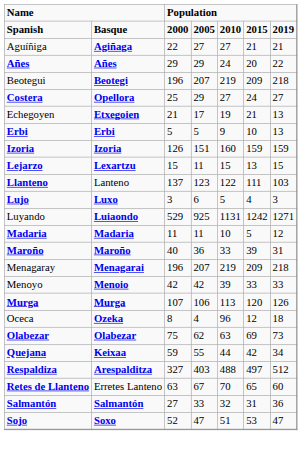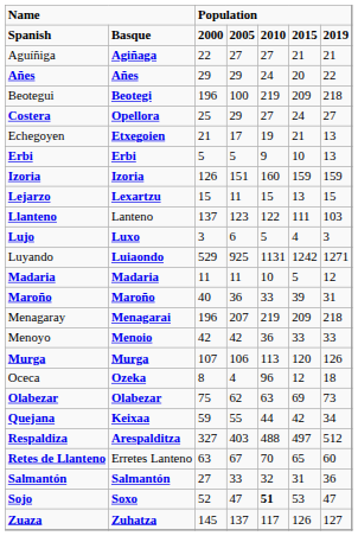Beotegui | column 4: 207 -> 100
Menoyo | column 5: 39 -> 36
Sojo | column 5: normal -> bold
+ row: Zuaza | Zuhatza | 145 | 137 | 117 | 126 | 127
